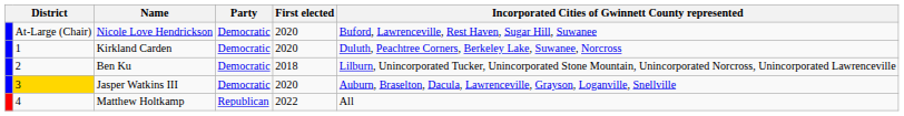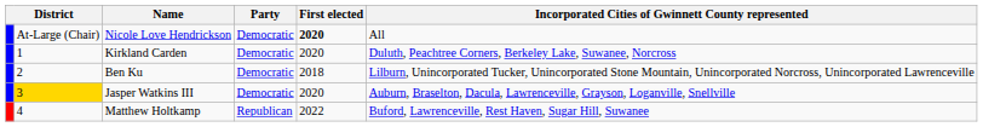Nicole Love Hendrickson | First elected: normal -> bold
Nicole Love Hendrickson | Incorporated Cities of Gwinnett County represented: Buford, Lawrenceville, Rest Haven, Sugar Hill, Suwanee -> All
Matthew Holtkamp | Incorporated Cities of Gwinnett County represented: All -> Buford, Lawrenceville, Rest Haven, Sugar Hill, Suwanee
